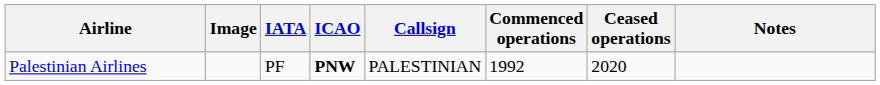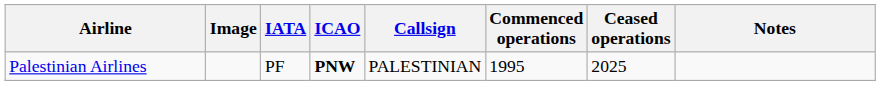Palestinian Airlines | Commenced operations: 1992 -> 1995
Palestinian Airlines | Ceased operations: 2020 -> 2025
